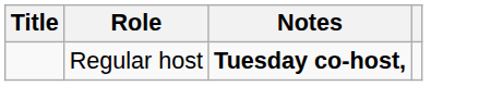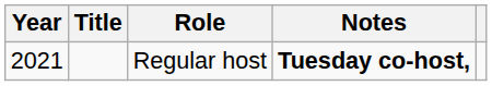+ column: Year | 2021
